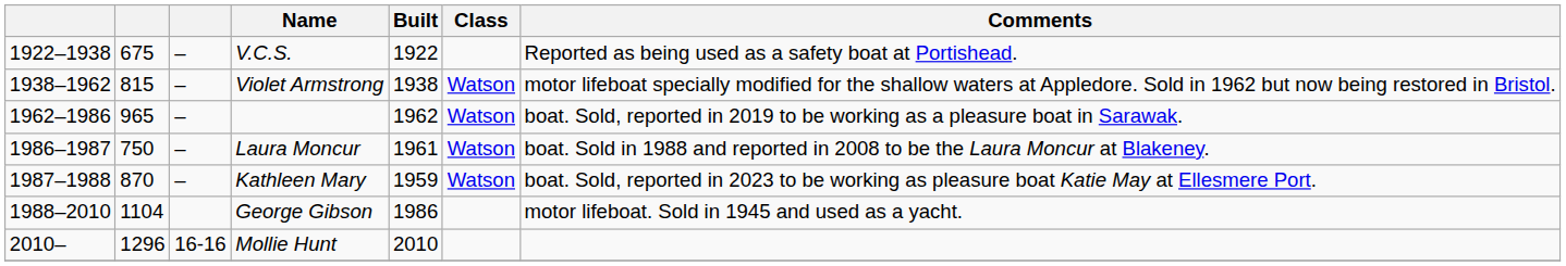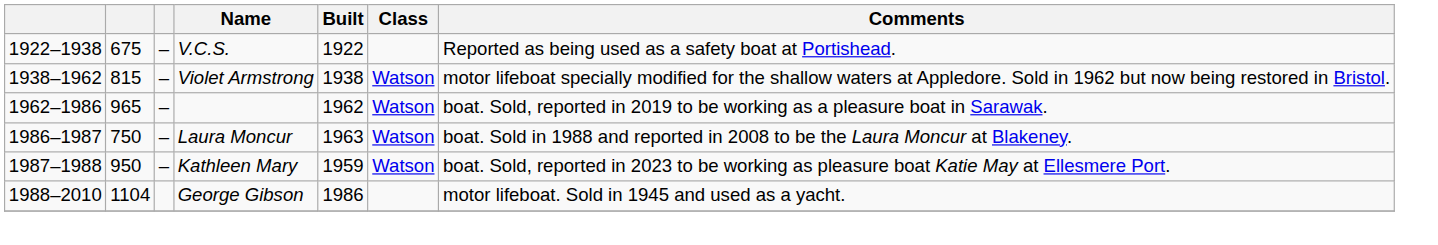Laura Moncur | Built: 1961 -> 1963
Kathleen Mary | column 2: 870 -> 950
- row: 2010– | 1296 | 16-16 | Mollie Hunt | 2010
